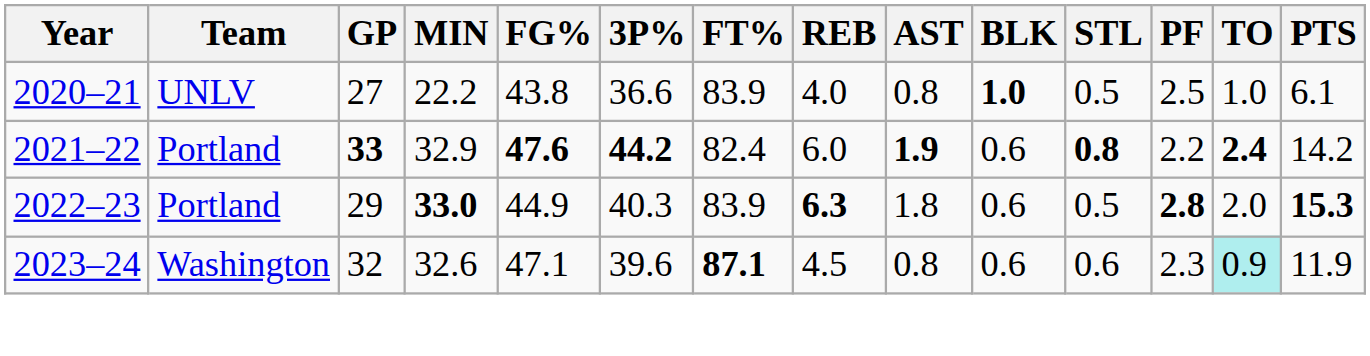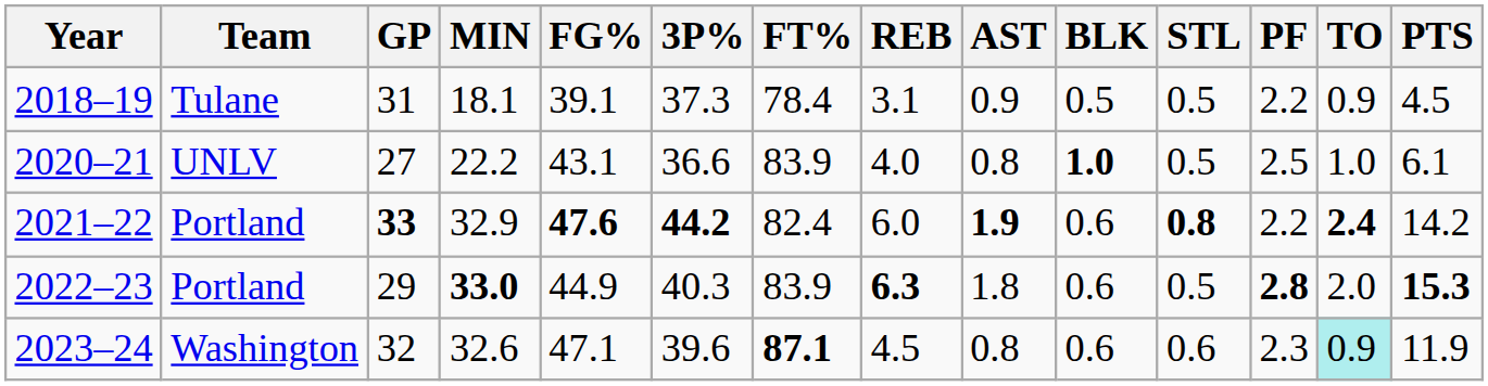+ row: 2018–19 | Tulane | 31 | 18.1 | 39.1 | 37.3 | 78.4 | 3.1 | 0.9 | 0.5 | 0.5 | 2.2 | 0.9 | 4.5
2020–21 | FG%: 43.8 -> 43.1
